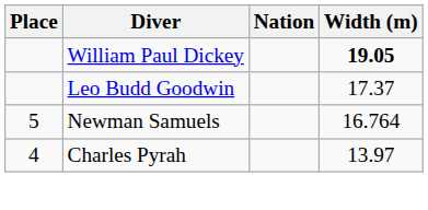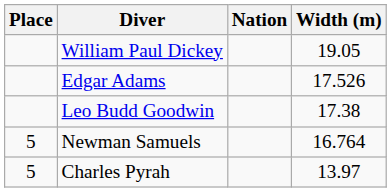William Paul Dickey | Width (m): bold -> normal
+ row: Edgar Adams | 17.526
Leo Budd Goodwin | Width (m): 17.37 -> 17.38
Charles Pyrah | Place: 4 -> 5
